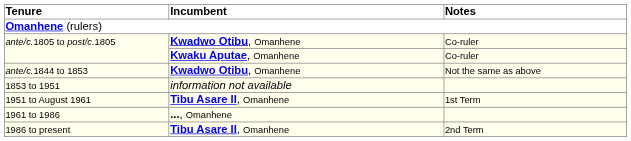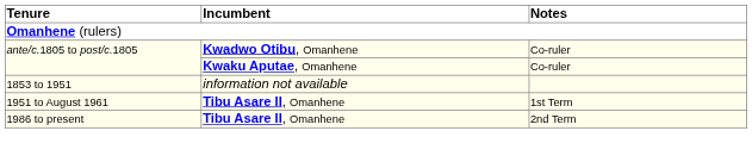- row: ante/c.1844 to 1853 | Kwadwo Otibu, Omanhene | Not the same as above
- row: 1961 to 1986 | ..., Omanhene
